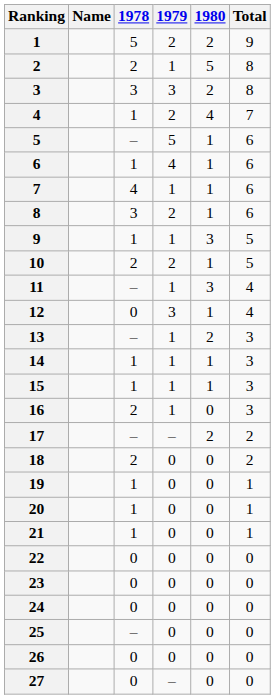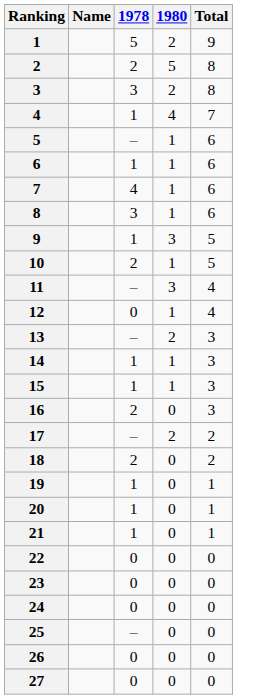- column: 1979 | 2 | 1 | 3 | 2 | 5 | 4 | 1 | 2 | 1 | 2 | 1 | 3 | 1 | 1 | 1 | 1 | – | 0 | 0 | 0 | 0 | 0 | 0 | 0 | 0 | 0 | –
